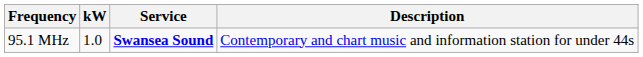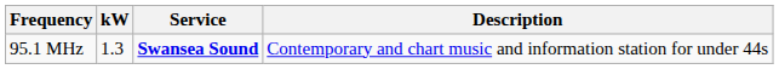95.1 MHz | kW: 1.0 -> 1.3
